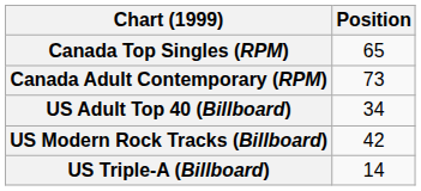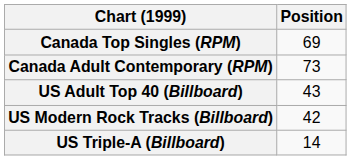Canada Top Singles (RPM) | Position: 65 -> 69
US Adult Top 40 (Billboard) | Position: 34 -> 43
